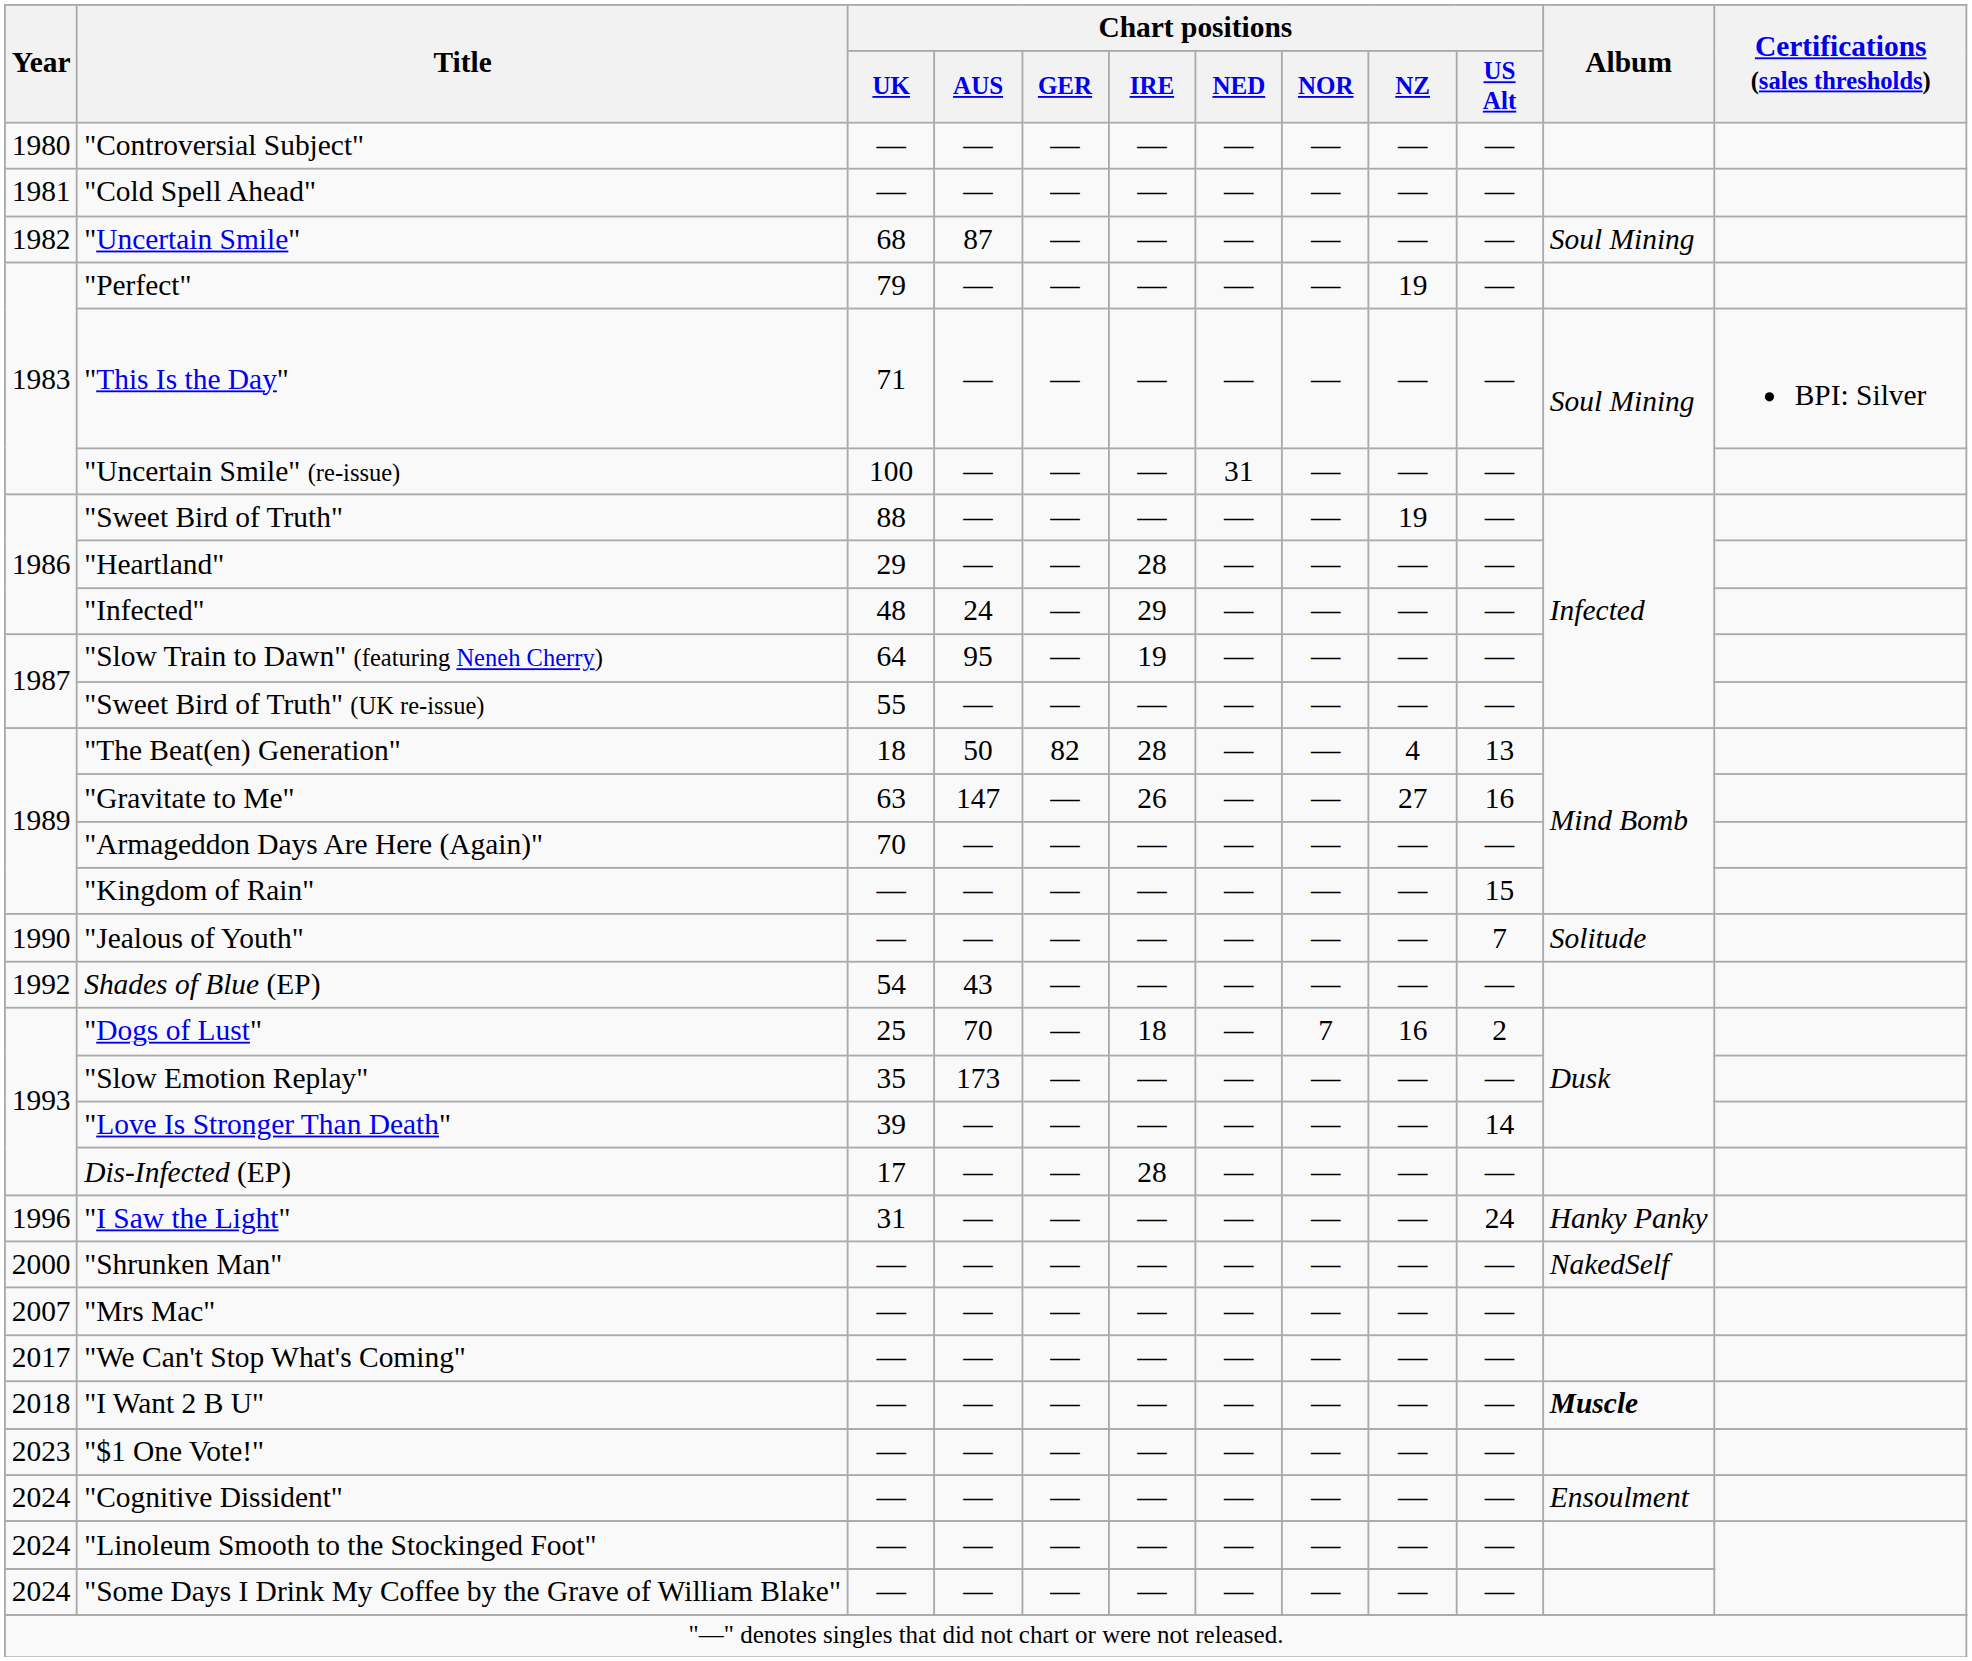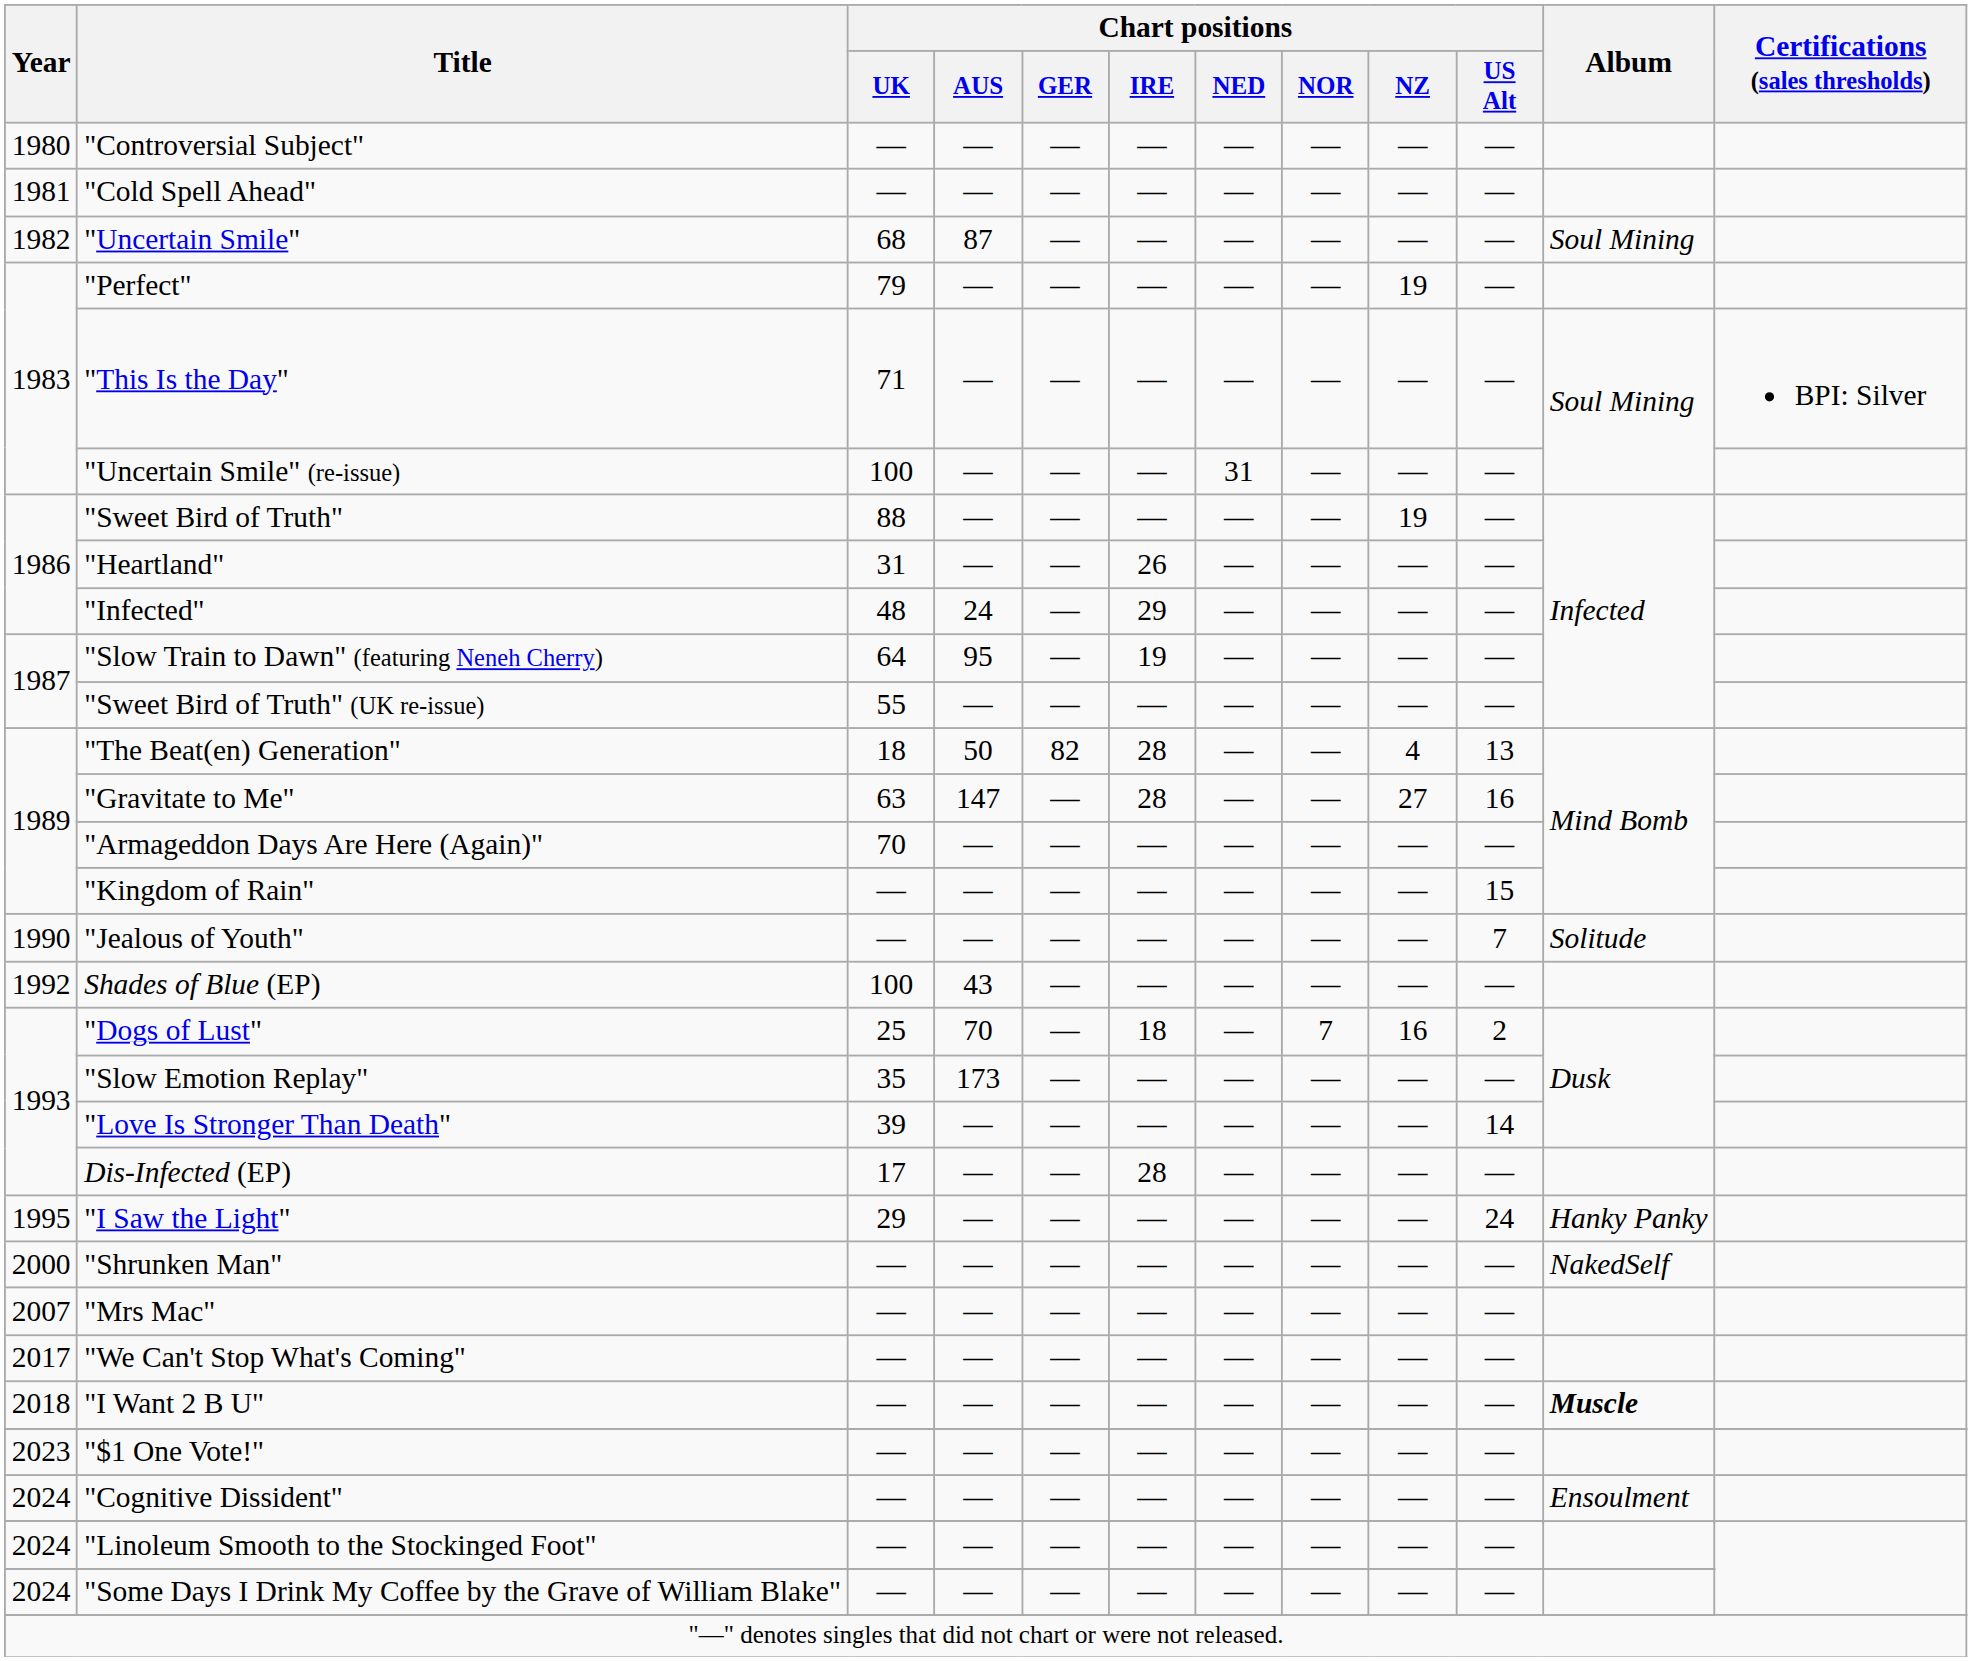"Heartland" | Chart positions / UK: 29 -> 31
"Heartland" | Chart positions / IRE: 28 -> 26
"Gravitate to Me" | Chart positions / IRE: 26 -> 28
Shades of Blue (EP) | Chart positions / UK: 54 -> 100
"I Saw the Light" | Year: 1996 -> 1995
"I Saw the Light" | Chart positions / UK: 31 -> 29
